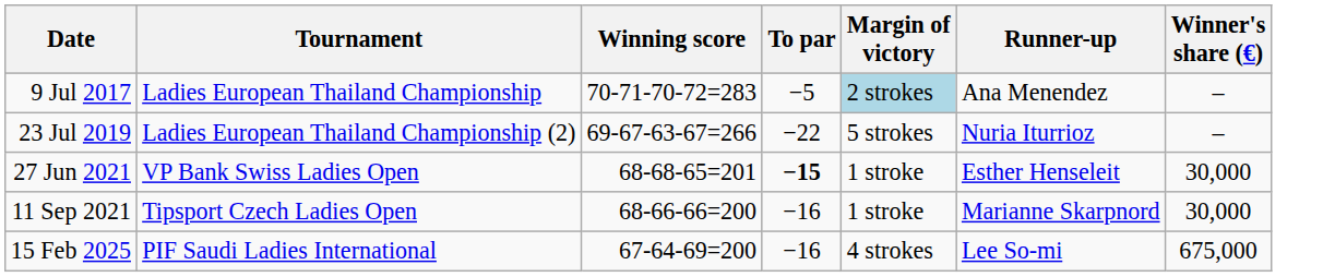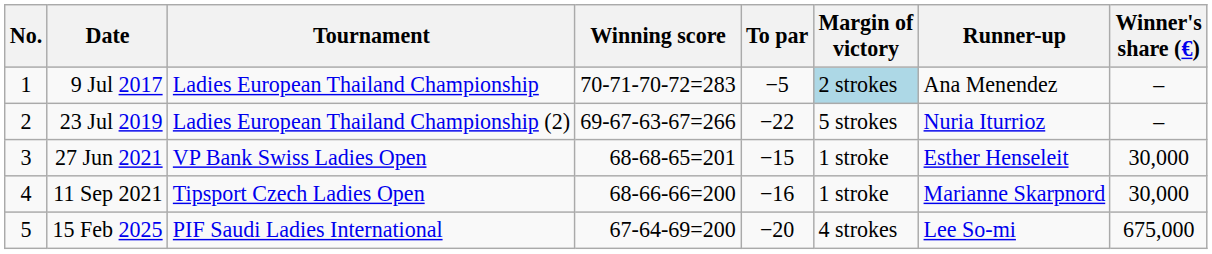+ column: No. | 1 | 2 | 3 | 4 | 5
27 Jun 2021 | To par: bold -> normal
15 Feb 2025 | To par: −16 -> −20
